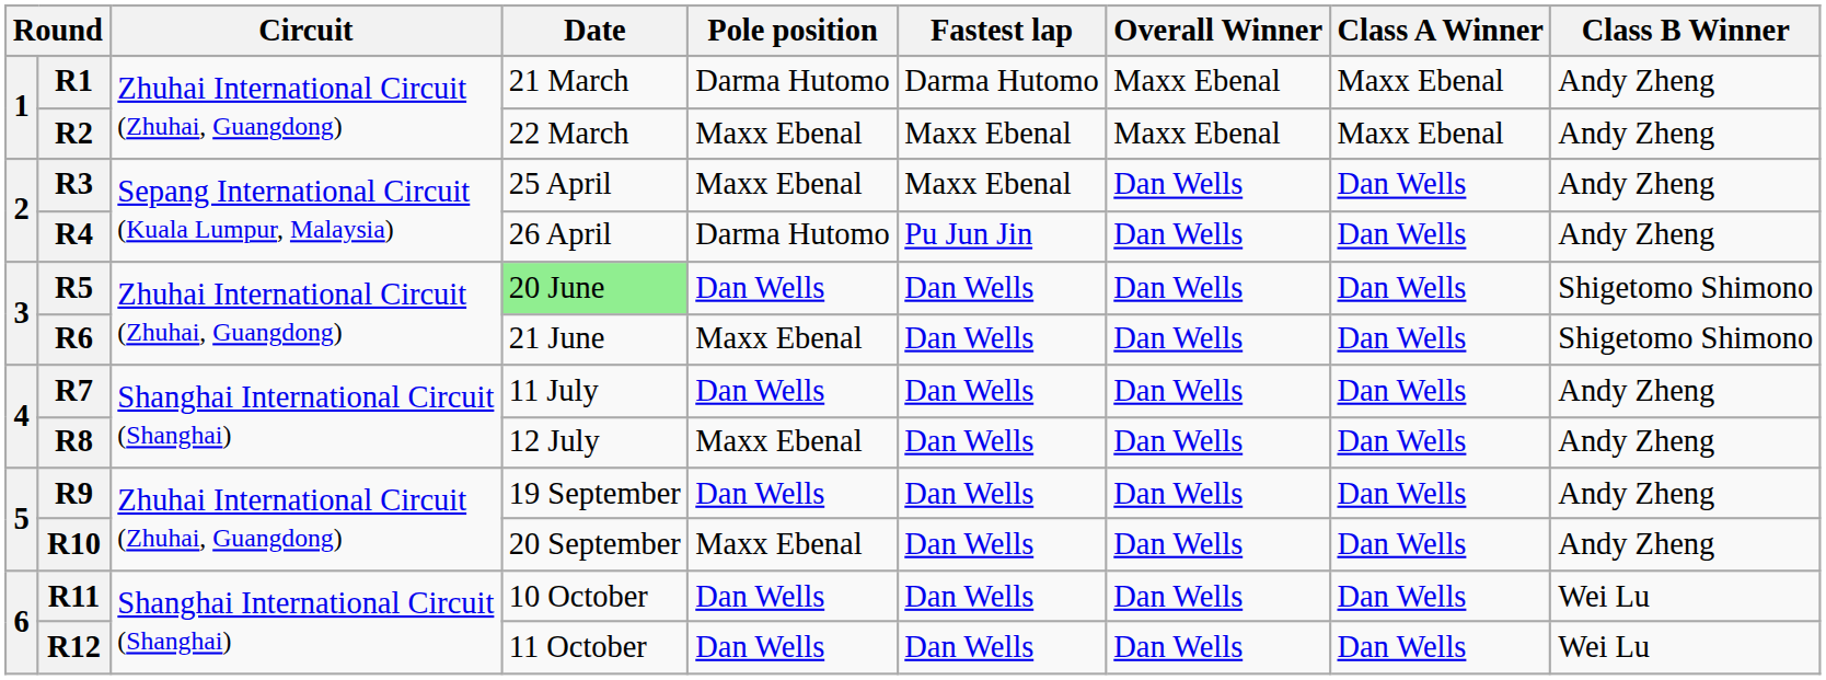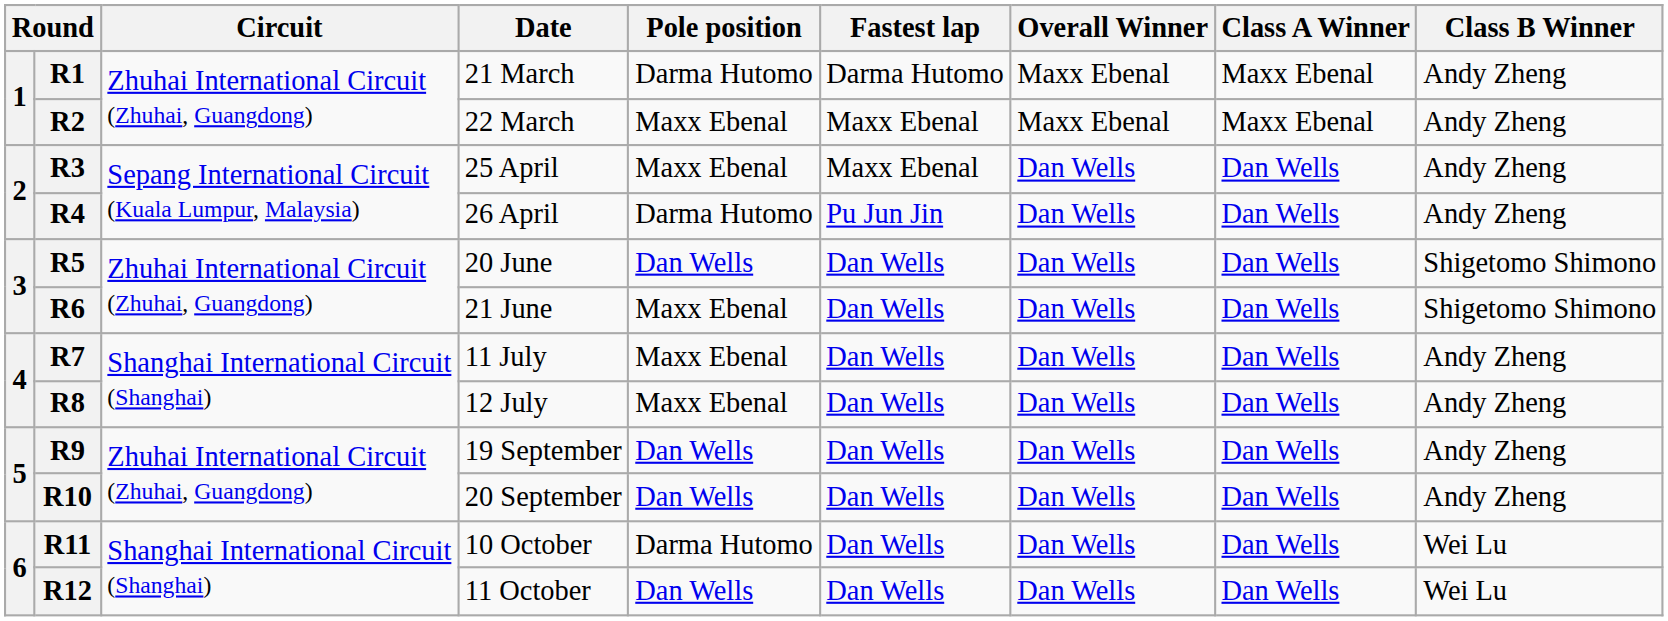R5 | Date: lightgreen background -> no background
R7 | Pole position: Dan Wells -> Maxx Ebenal
R10 | Pole position: Maxx Ebenal -> Dan Wells
R11 | Pole position: Dan Wells -> Darma Hutomo
